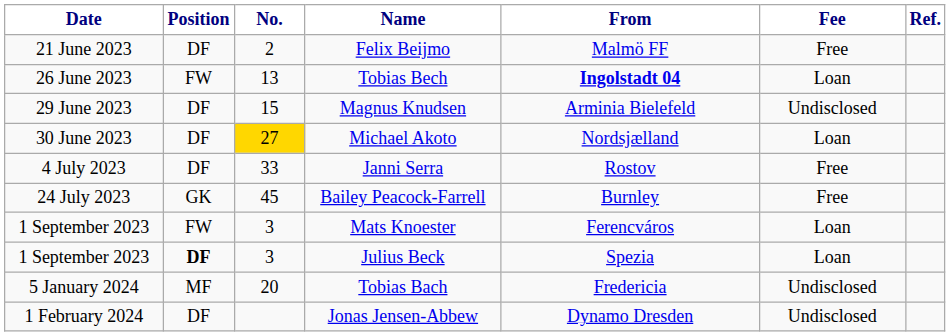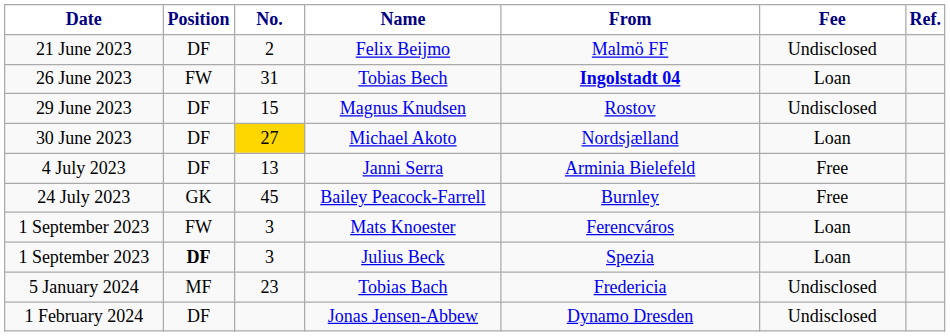Felix Beijmo | Fee: Free -> Undisclosed
Tobias Bech | No.: 13 -> 31
Magnus Knudsen | From: Arminia Bielefeld -> Rostov
Janni Serra | No.: 33 -> 13
Janni Serra | From: Rostov -> Arminia Bielefeld
Tobias Bach | No.: 20 -> 23
